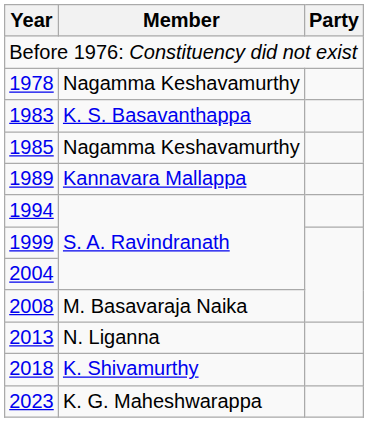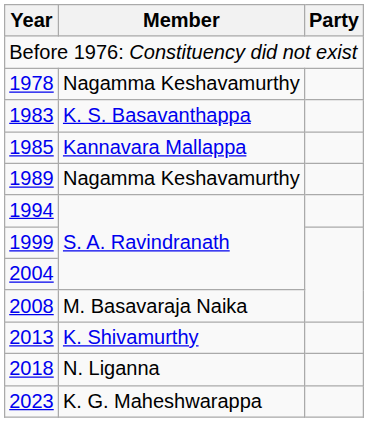1985 | Member: Nagamma Keshavamurthy -> Kannavara Mallappa
1989 | Member: Kannavara Mallappa -> Nagamma Keshavamurthy
2013 | Member: N. Liganna -> K. Shivamurthy
2018 | Member: K. Shivamurthy -> N. Liganna
